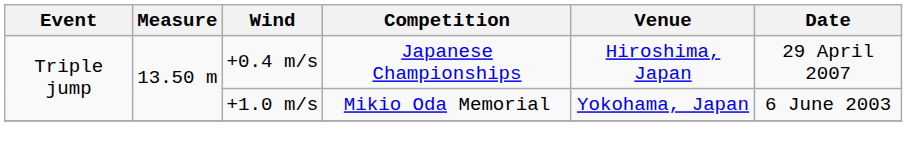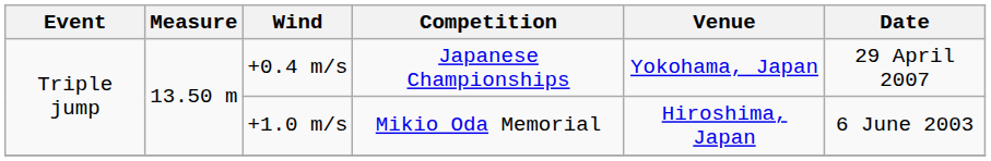+0.4 m/s | Venue: Hiroshima, Japan -> Yokohama, Japan
+1.0 m/s | Venue: Yokohama, Japan -> Hiroshima, Japan
